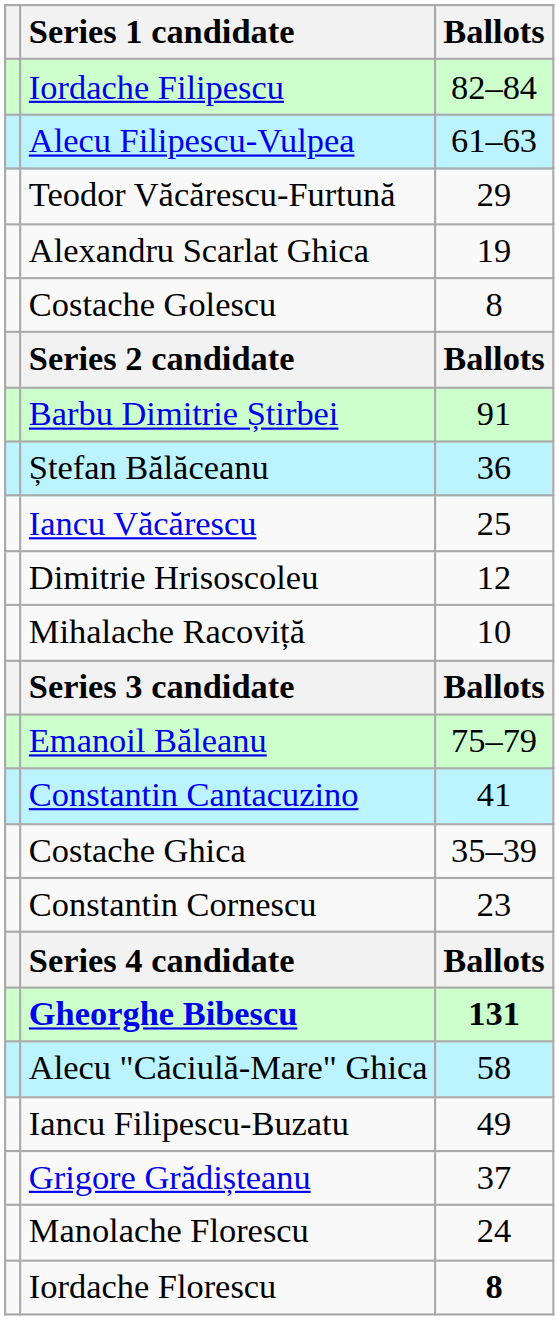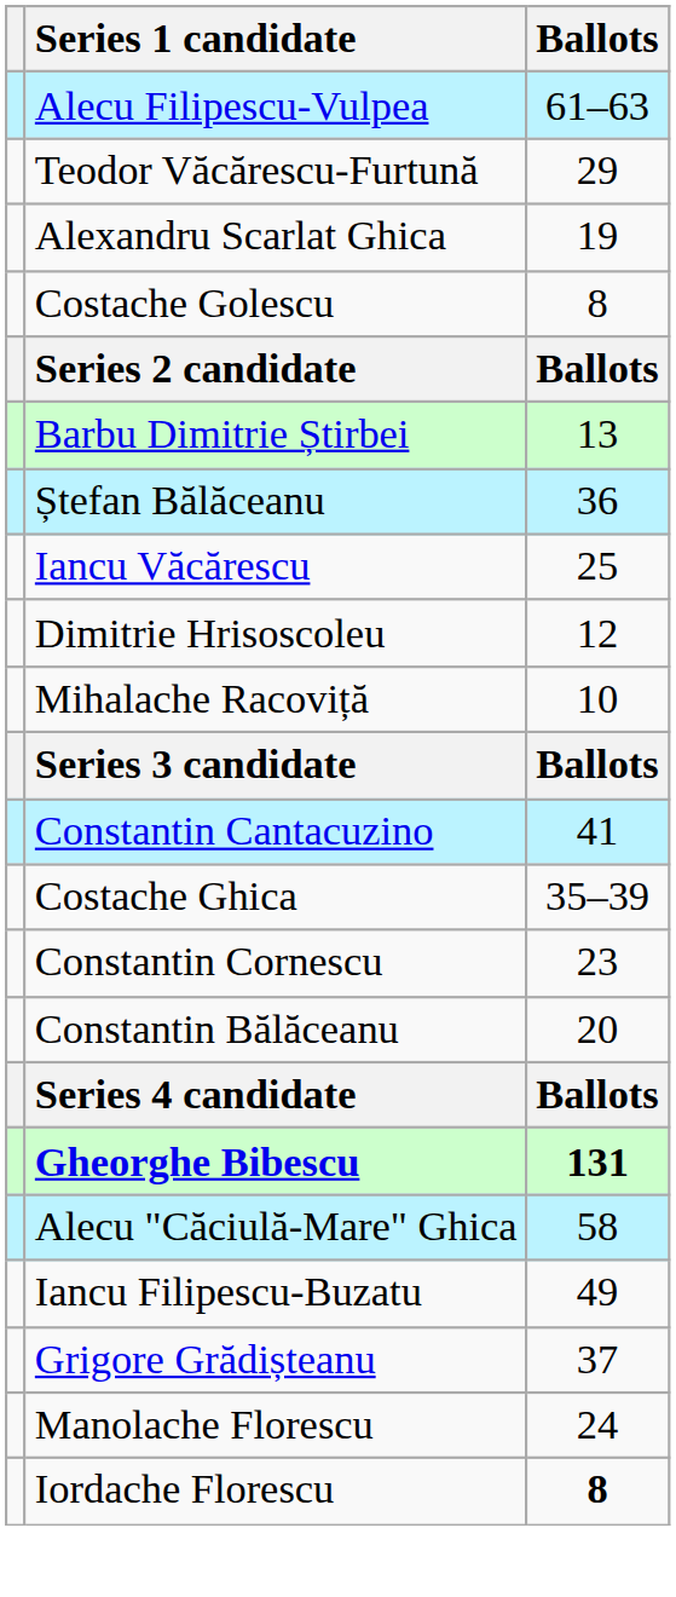- row: Iordache Filipescu | 82–84
Barbu Dimitrie Știrbei | Ballots: 91 -> 13
- row: Emanoil Băleanu | 75–79
+ row: Constantin Bălăceanu | 20
